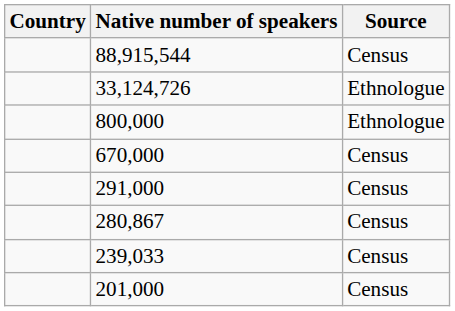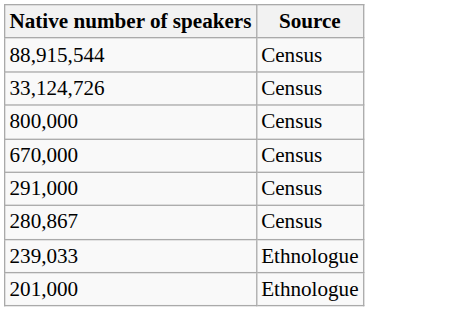- column: Country
33,124,726 | Source: Ethnologue -> Census
800,000 | Source: Ethnologue -> Census
239,033 | Source: Census -> Ethnologue
201,000 | Source: Census -> Ethnologue
